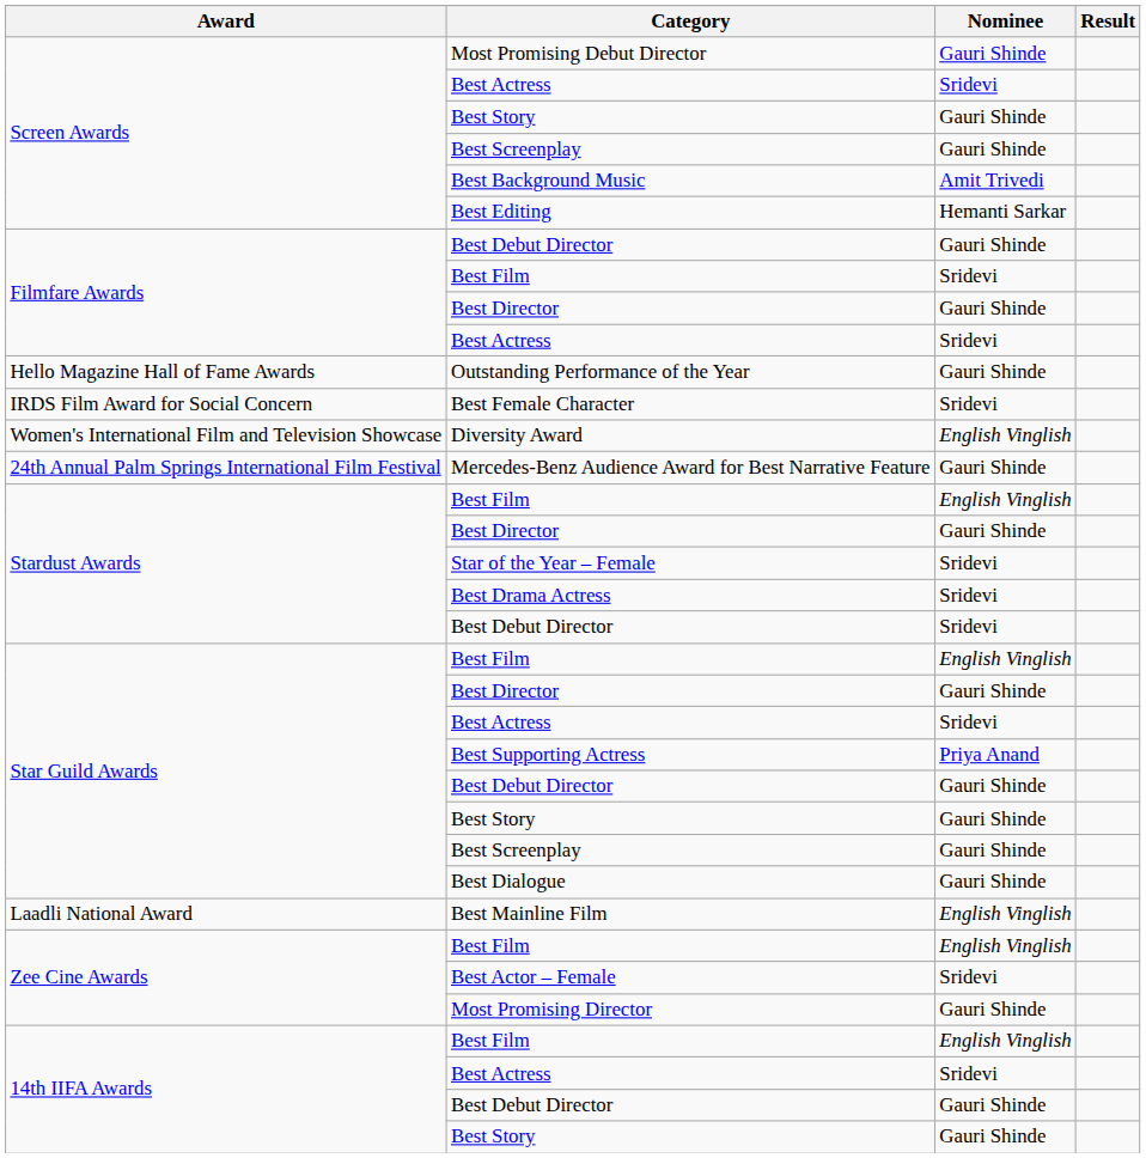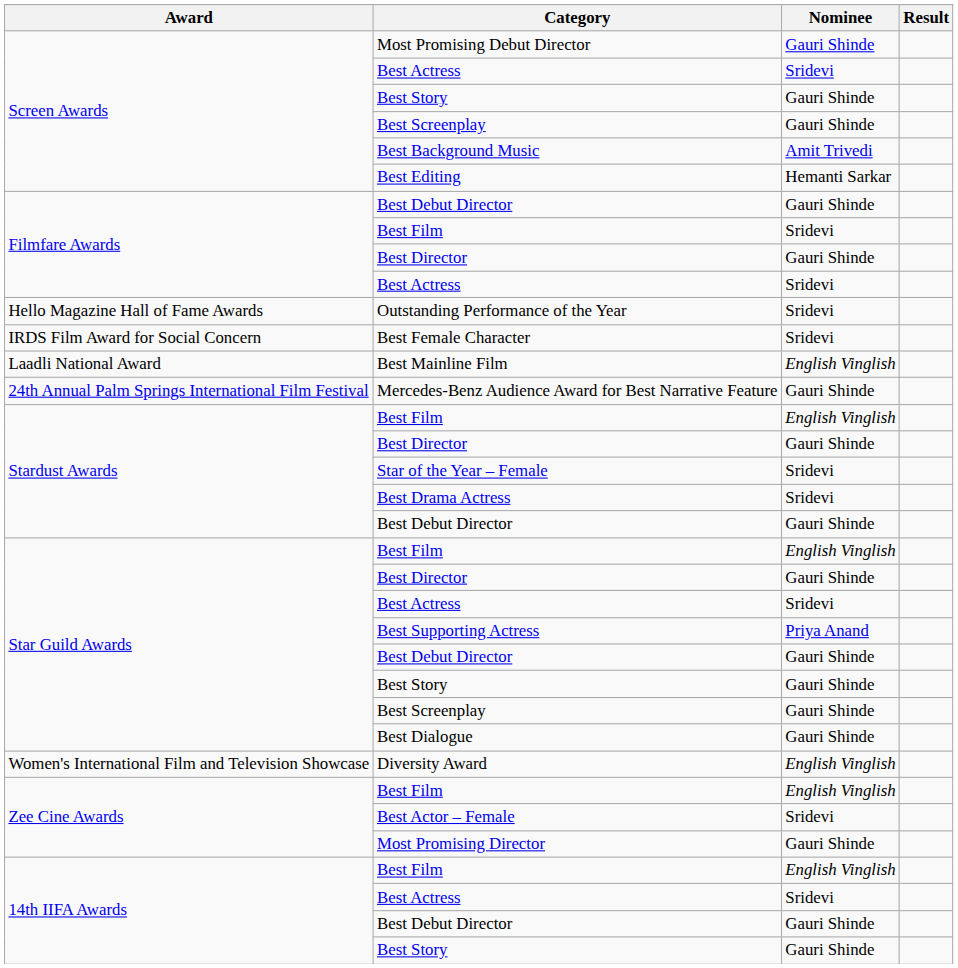Outstanding Performance of the Year | Nominee: Gauri Shinde -> Sridevi
rows swapped: Best Mainline Film <-> Diversity Award
Stardust Awards / Best Debut Director | Nominee: Sridevi -> Gauri Shinde
